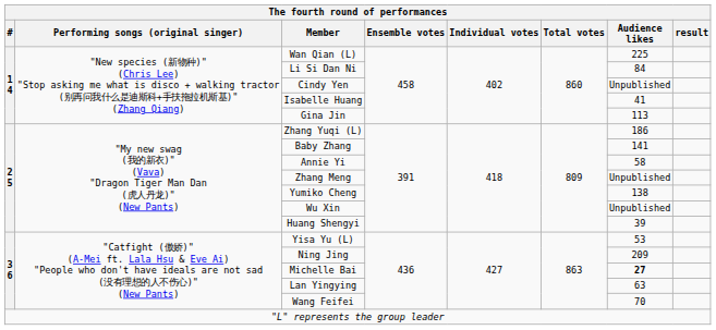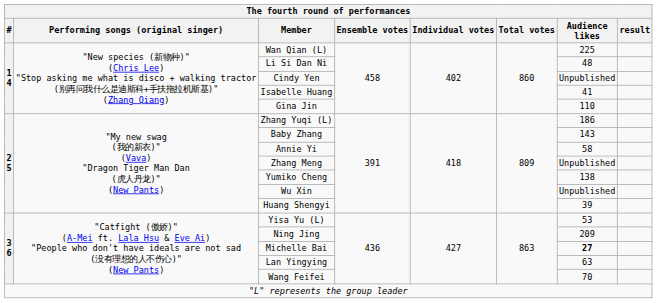Li Si Dan Ni | Audience likes: 84 -> 48
Gina Jin | Audience likes: 113 -> 110
Baby Zhang | Audience likes: 141 -> 143
